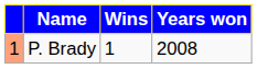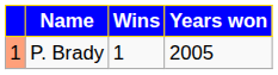P. Brady | Years won: 2008 -> 2005
